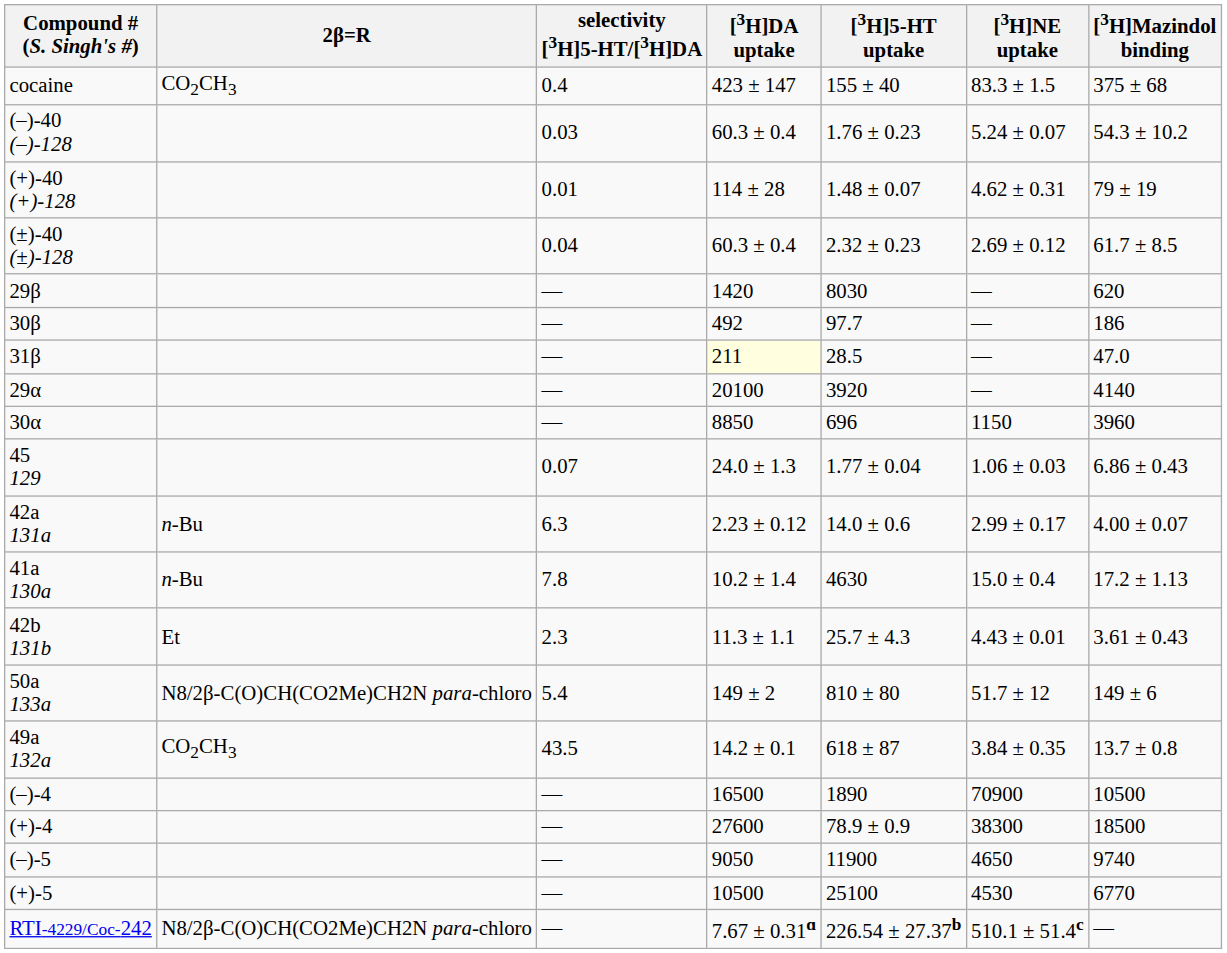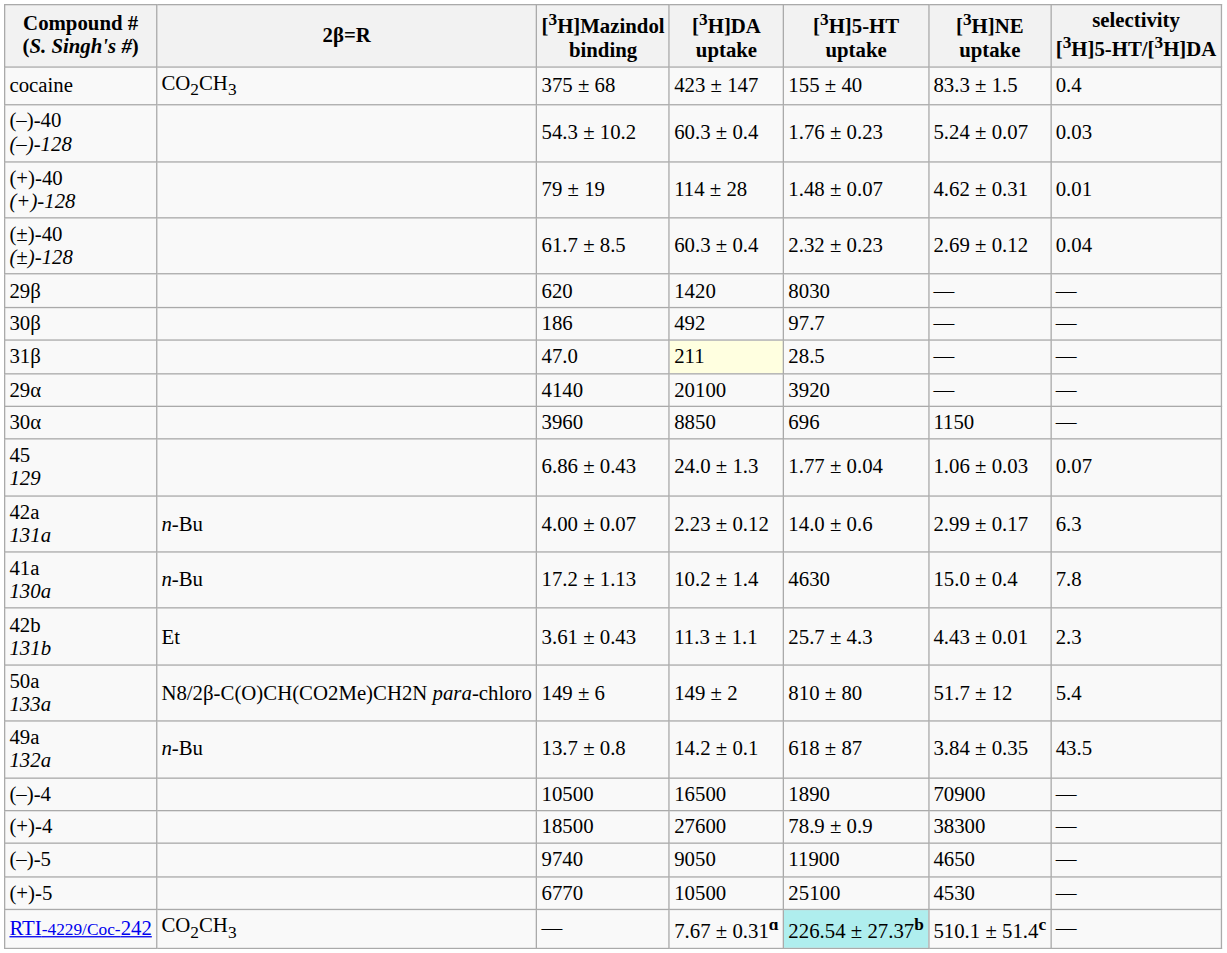columns swapped: [3H]Mazindol binding <-> selectivity [3H]5-HT/[3H]DA
49a 132a | 2β=R: CO2CH3 -> n-Bu
RTI-4229/Coc-242 | 2β=R: N8/2β-C(O)CH(CO2Me)CH2N para-chloro -> CO2CH3
RTI-4229/Coc-242 | [3H]5-HT uptake: no background -> paleturquoise background
